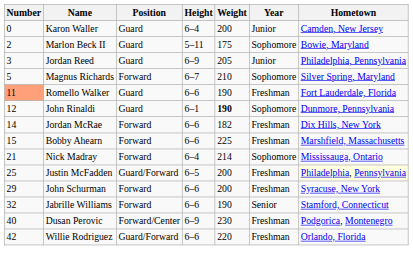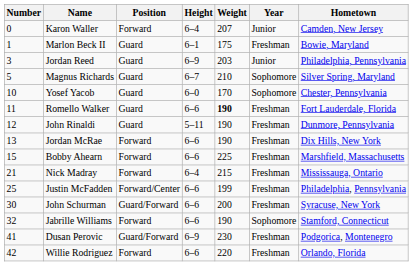Karon Waller | Position: Guard -> Forward
Karon Waller | Weight: 200 -> 207
Marlon Beck II | Number: 2 -> 1
Marlon Beck II | Height: 5–11 -> 6–1
Marlon Beck II | Year: Sophomore -> Freshman
Jordan Reed | Weight: 205 -> 203
Magnus Richards | Position: Forward -> Guard
+ row: 10 | Yosef Yacob | Guard | 6–0 | 170 | Sophomore | Chester, Pennsylvania
Romello Walker | Number: lightsalmon background -> no background
Romello Walker | Weight: normal -> bold
John Rinaldi | Height: 6–1 -> 5–11
John Rinaldi | Weight: bold -> normal
John Rinaldi | Year: Sophomore -> Freshman
Jordan McRae | Number: 14 -> 13
Jordan McRae | Weight: 182 -> 190
Nick Madray | Weight: 214 -> 215
Nick Madray | Year: Sophomore -> Freshman
Justin McFadden | Position: Guard/Forward -> Forward/Center
Justin McFadden | Height: 6–5 -> 6–6
Justin McFadden | Weight: 200 -> 199
Justin McFadden | Hometown: lightyellow background -> no background
John Schurman | Number: 29 -> 30
John Schurman | Position: Forward -> Guard/Forward
Jabrille Williams | Year: Senior -> Sophomore
Dusan Perovic | Number: 40 -> 41
Dusan Perovic | Position: Forward/Center -> Guard/Forward
Willie Rodriguez | Position: Guard/Forward -> Forward
